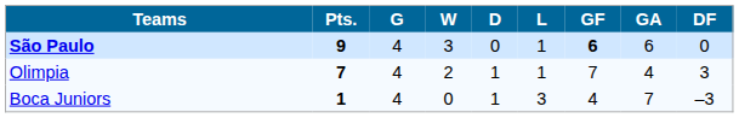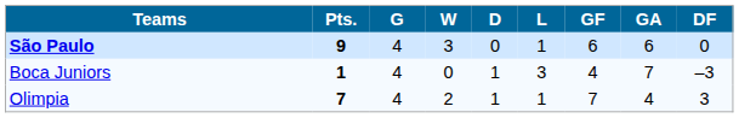São Paulo | GF: bold -> normal
rows swapped: Olimpia <-> Boca Juniors
